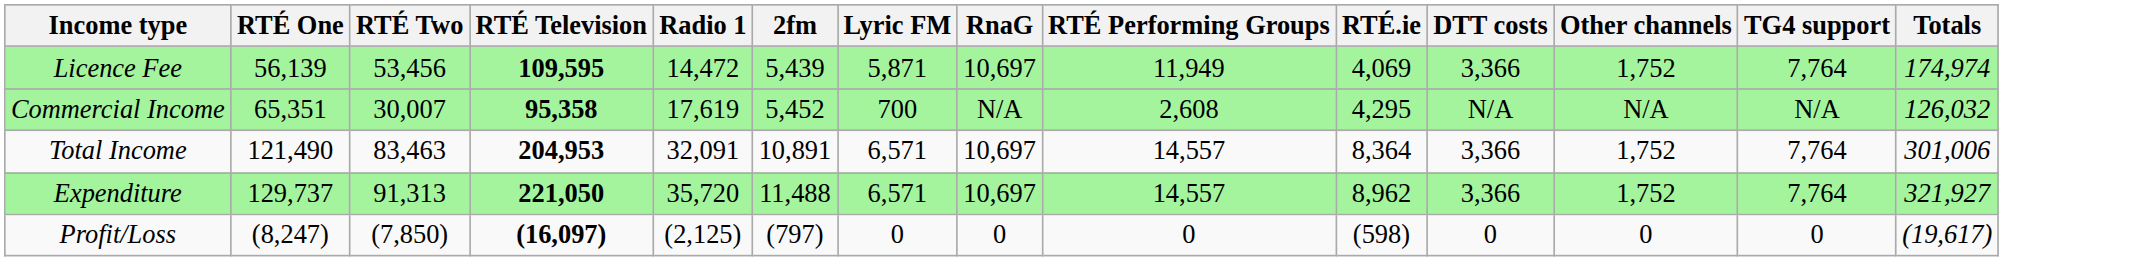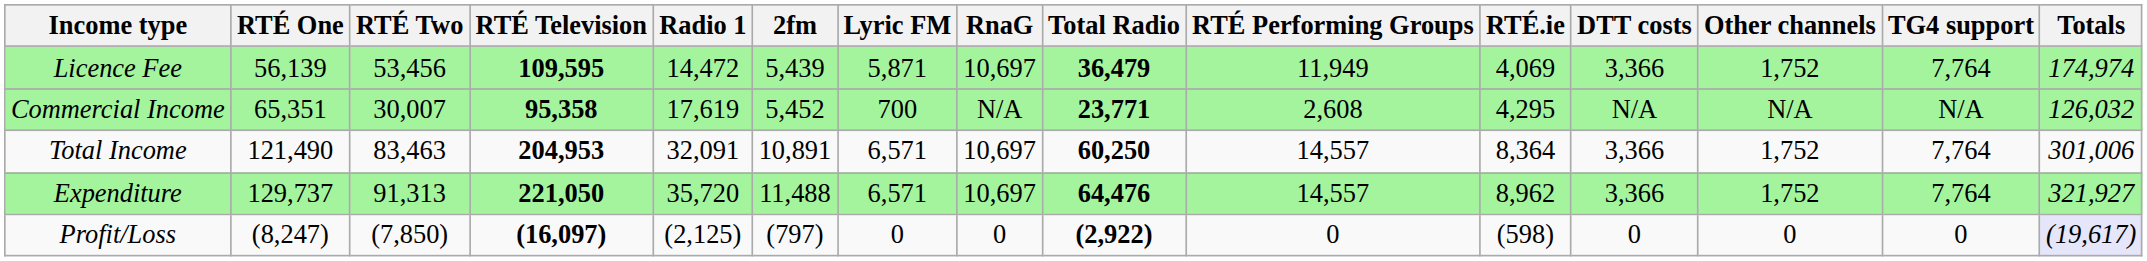+ column: Total Radio | 36,479 | 23,771 | 60,250 | 64,476 | (2,922)
Profit/Loss | Totals: no background -> lavender background
